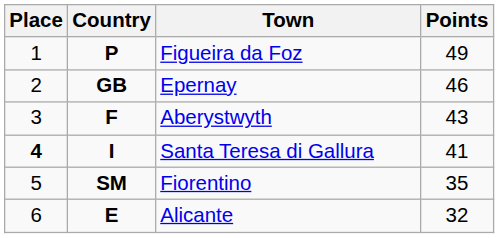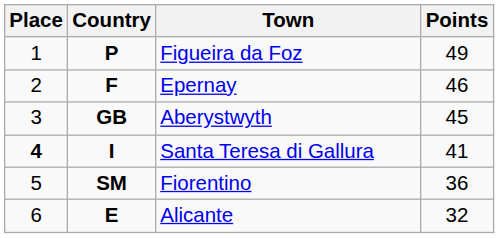Epernay | Country: GB -> F
Aberystwyth | Country: F -> GB
Aberystwyth | Points: 43 -> 45
Fiorentino | Points: 35 -> 36
